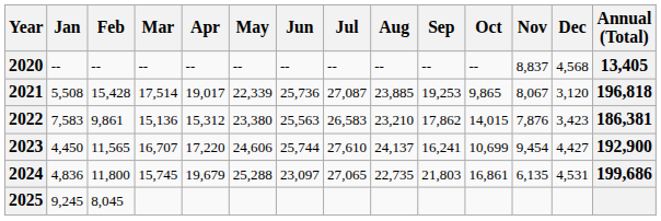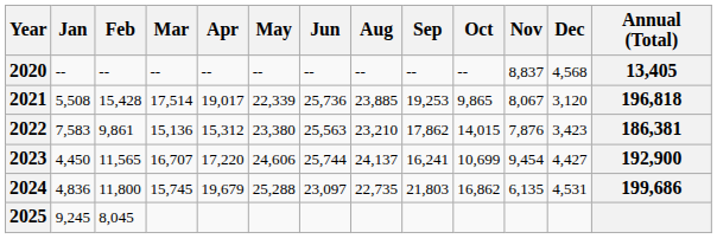- column: Jul | -- | 27,087 | 26,583 | 27,610 | 27,065
2024 | Oct: 16,861 -> 16,862
